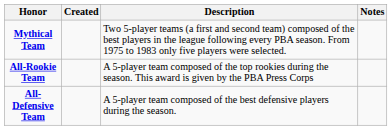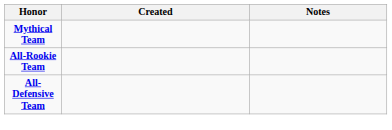- column: Description | Two 5-player teams (a first and second team) composed of the best players in the league following every PBA season. From 1975 to 1983 only five players were selected. | A 5-player team composed of the top rookies during the season. This award is given by the PBA Press Corps | A 5-player team composed of the best defensive players during the season.
